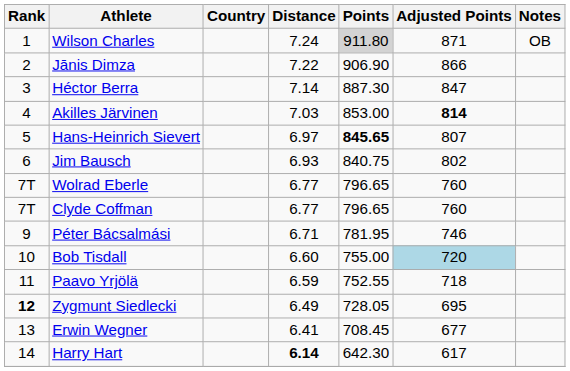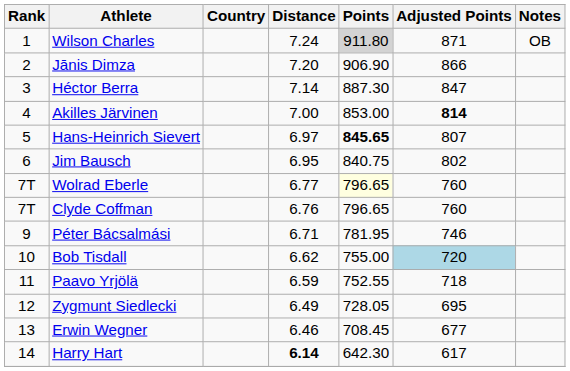Jānis Dimza | Distance: 7.22 -> 7.20
Akilles Järvinen | Distance: 7.03 -> 7.00
Jim Bausch | Distance: 6.93 -> 6.95
Wolrad Eberle | Points: no background -> lightyellow background
Clyde Coffman | Distance: 6.77 -> 6.76
Bob Tisdall | Distance: 6.60 -> 6.62
Zygmunt Siedlecki | Rank: bold -> normal
Erwin Wegner | Distance: 6.41 -> 6.46
